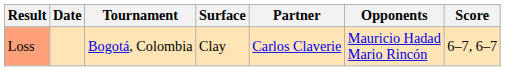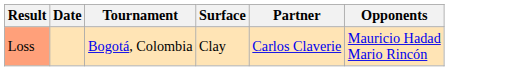- column: Score | 6–7, 6–7
